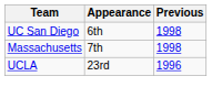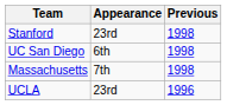+ row: Stanford | 23rd | 1998
